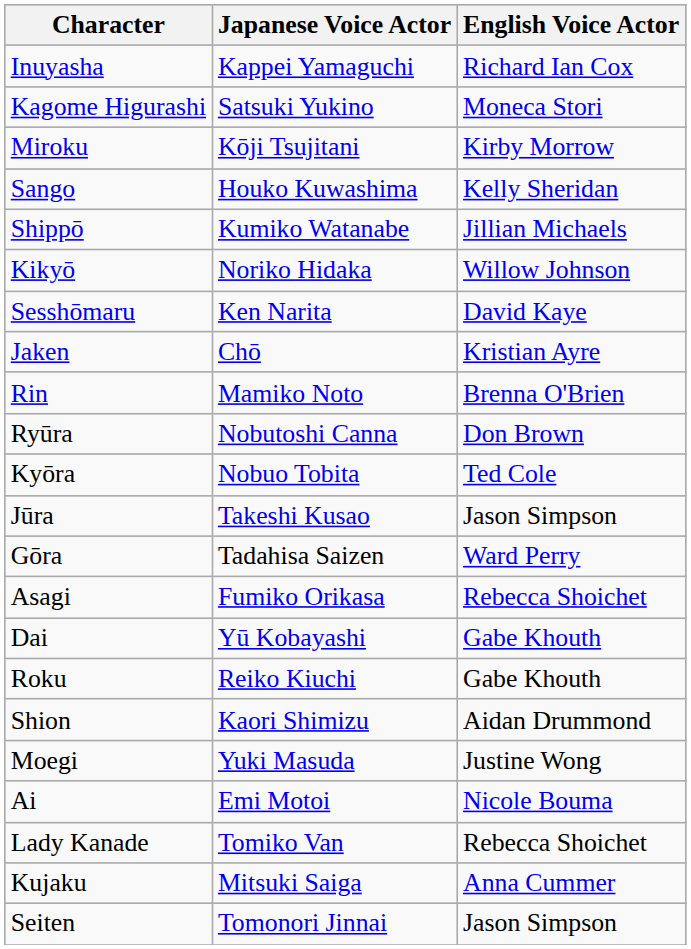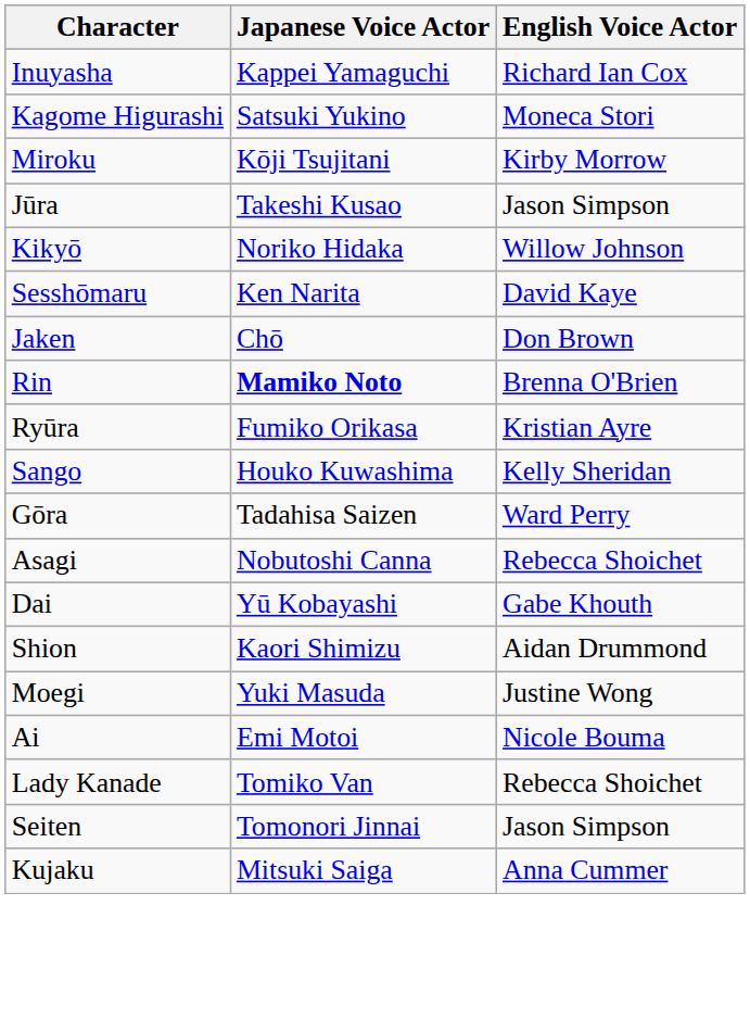rows swapped: Sango <-> Jūra
- row: Shippō | Kumiko Watanabe | Jillian Michaels
Jaken | English Voice Actor: Kristian Ayre -> Don Brown
Rin | Japanese Voice Actor: normal -> bold
Ryūra | Japanese Voice Actor: Nobutoshi Canna -> Fumiko Orikasa
Ryūra | English Voice Actor: Don Brown -> Kristian Ayre
- row: Kyōra | Nobuo Tobita | Ted Cole
Asagi | Japanese Voice Actor: Fumiko Orikasa -> Nobutoshi Canna
- row: Roku | Reiko Kiuchi | Gabe Khouth
rows swapped: Seiten <-> Kujaku
